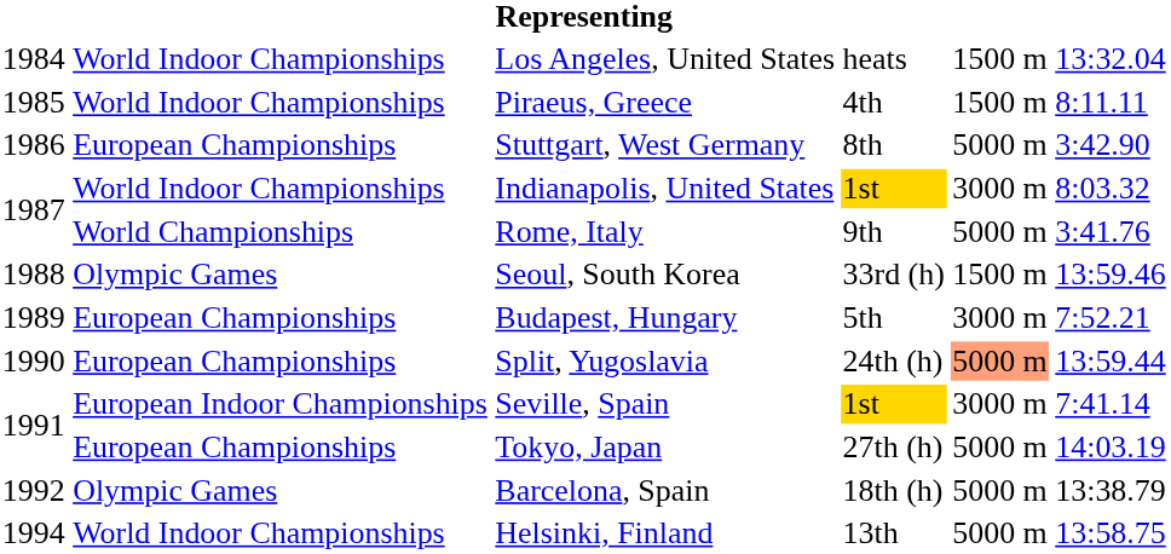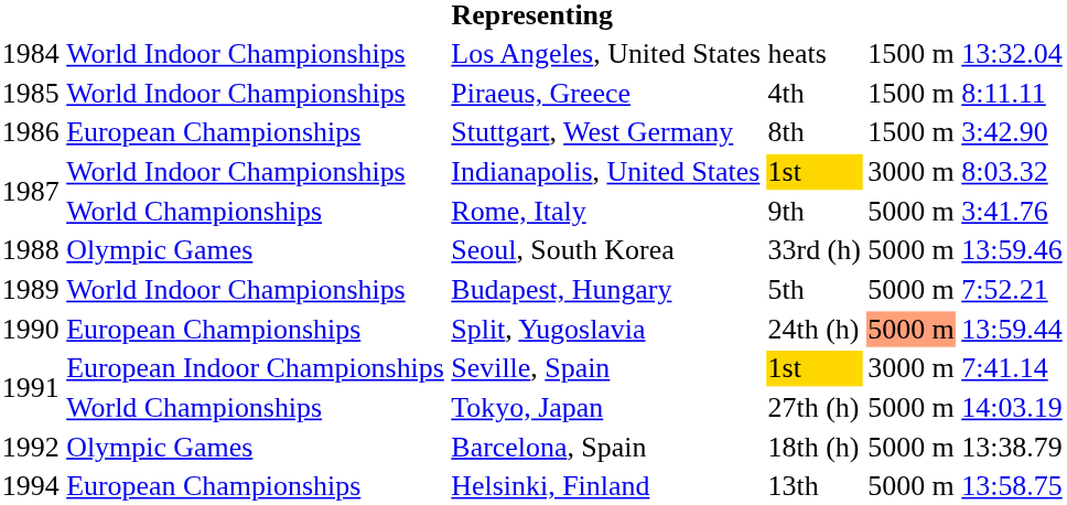Stuttgart, West Germany | column 5: 5000 m -> 1500 m
Seoul, South Korea | column 5: 1500 m -> 5000 m
Budapest, Hungary | column 2: European Championships -> World Indoor Championships
Budapest, Hungary | column 5: 3000 m -> 5000 m
Tokyo, Japan | column 2: European Championships -> World Championships
Helsinki, Finland | column 2: World Indoor Championships -> European Championships
